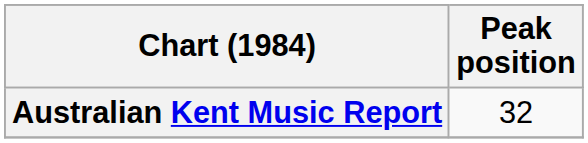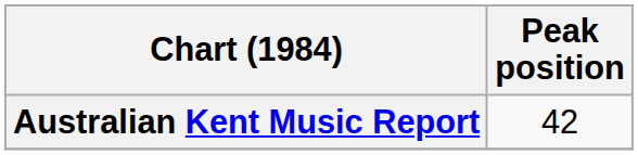Australian Kent Music Report | Peak position: 32 -> 42
